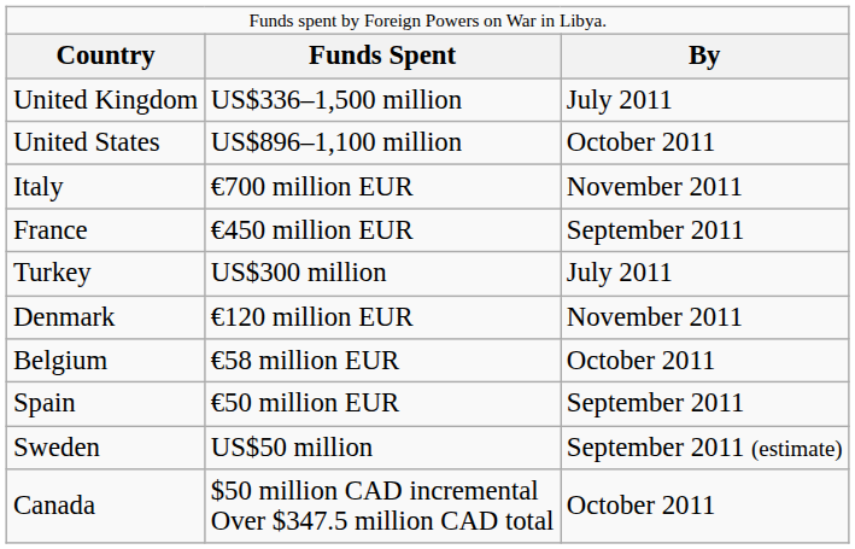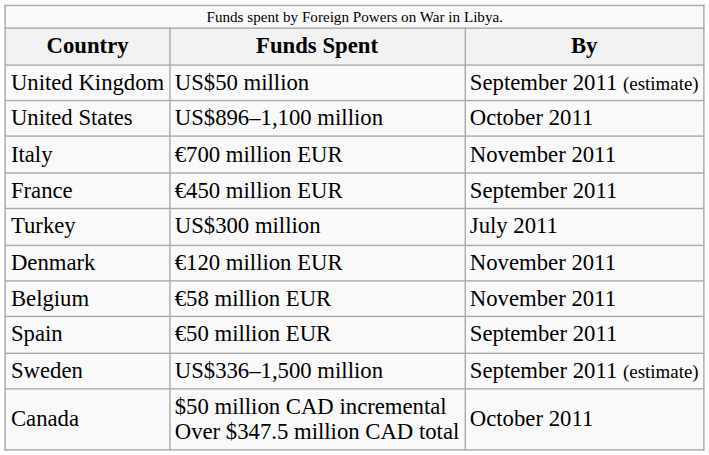United Kingdom | column 2: US$336–1,500 million -> US$50 million
United Kingdom | column 3: July 2011 -> September 2011 (estimate)
Belgium | column 3: October 2011 -> November 2011
Sweden | column 2: US$50 million -> US$336–1,500 million
